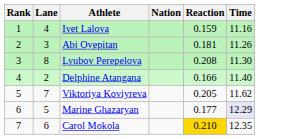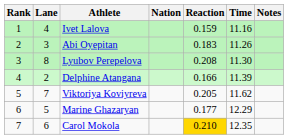+ column: Notes
Abi Oyepitan | Reaction: 0.181 -> 0.183
Delphine Atangana | Time: 11.40 -> 11.39
Marine Ghazaryan | Time: lavender background -> no background
